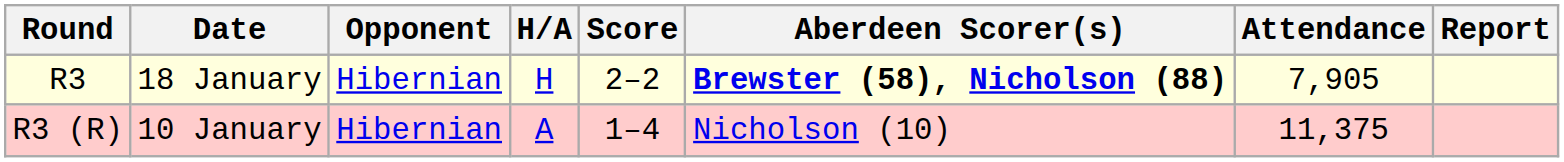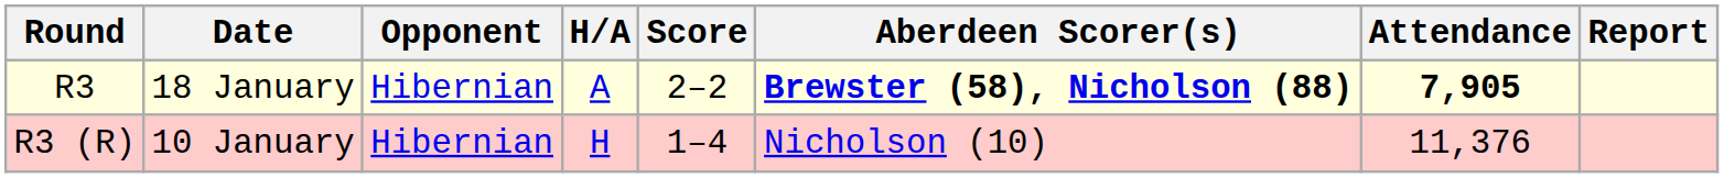R3 | H/A: H -> A
R3 | Attendance: normal -> bold
R3 (R) | H/A: A -> H
R3 (R) | Attendance: 11,375 -> 11,376
